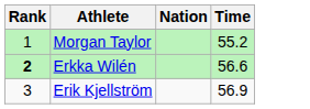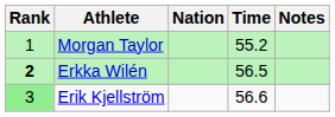+ column: Notes
Erkka Wilén | Time: 56.6 -> 56.5
Erik Kjellström | Rank: no background -> lightgreen background
Erik Kjellström | Time: 56.9 -> 56.6
